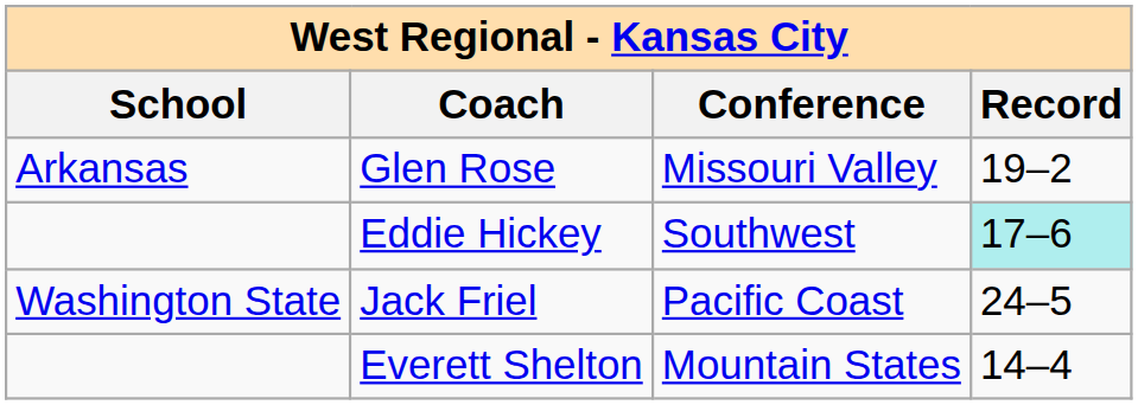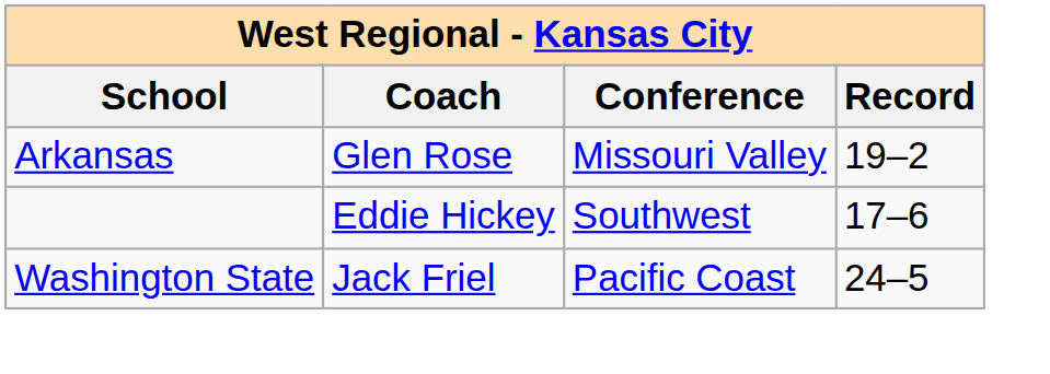Eddie Hickey | Record: paleturquoise background -> no background
- row: Everett Shelton | Mountain States | 14–4
